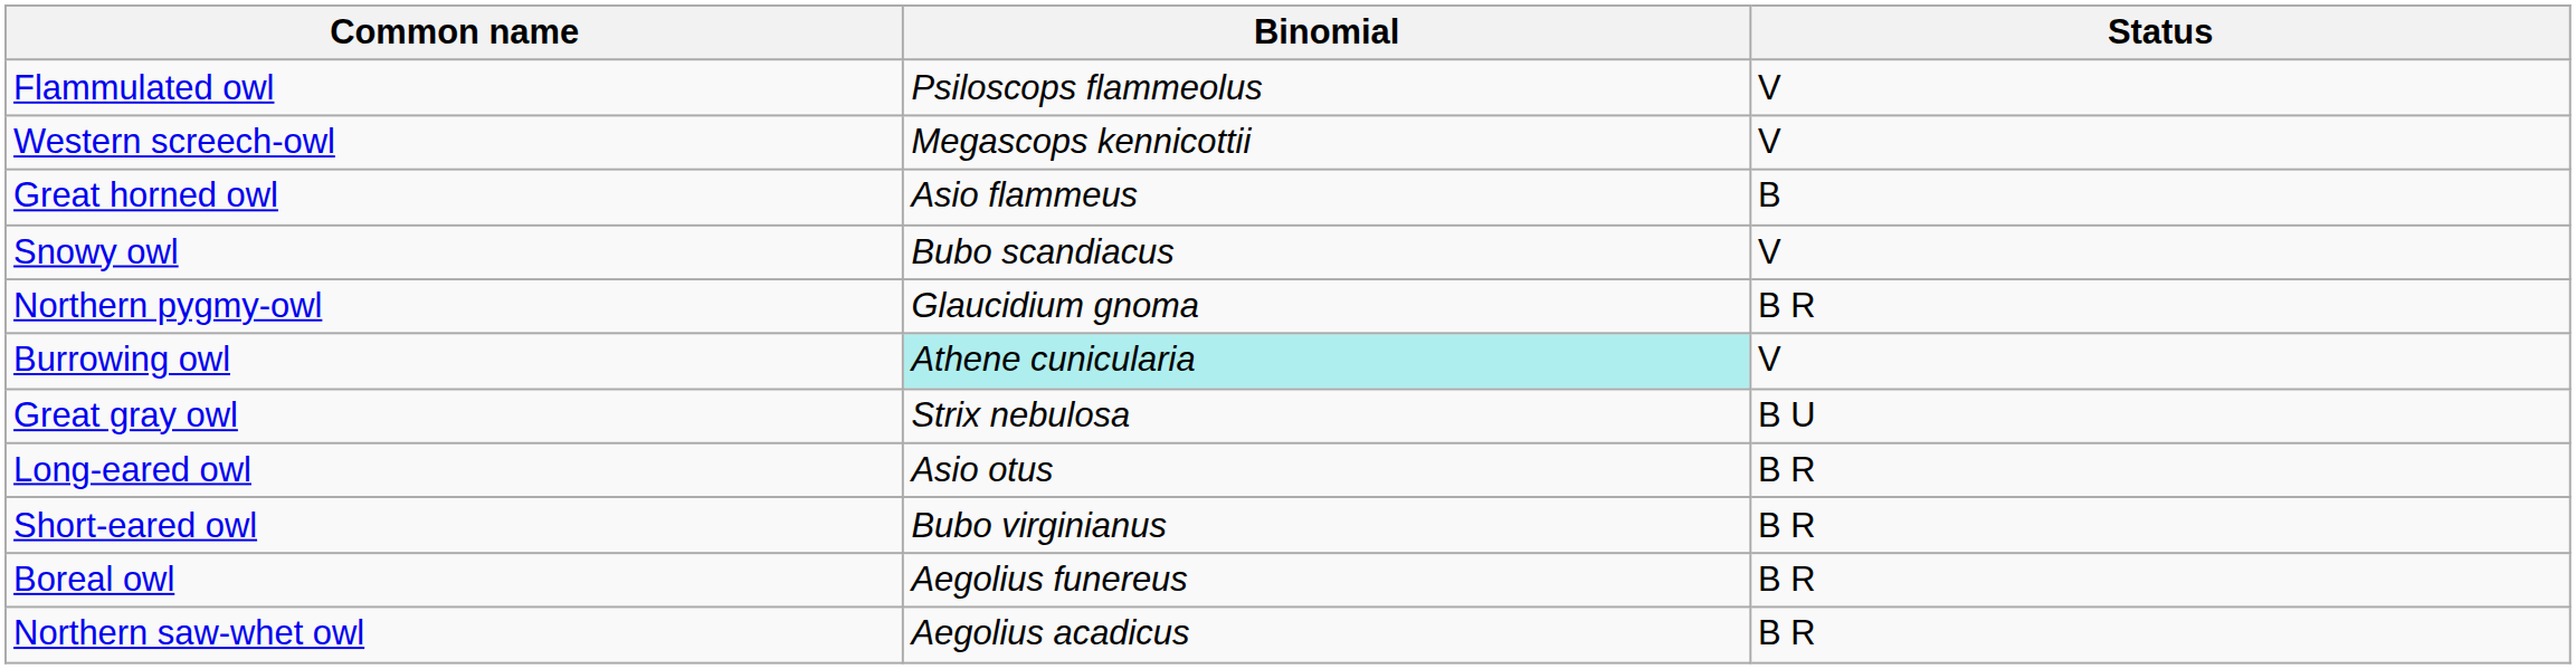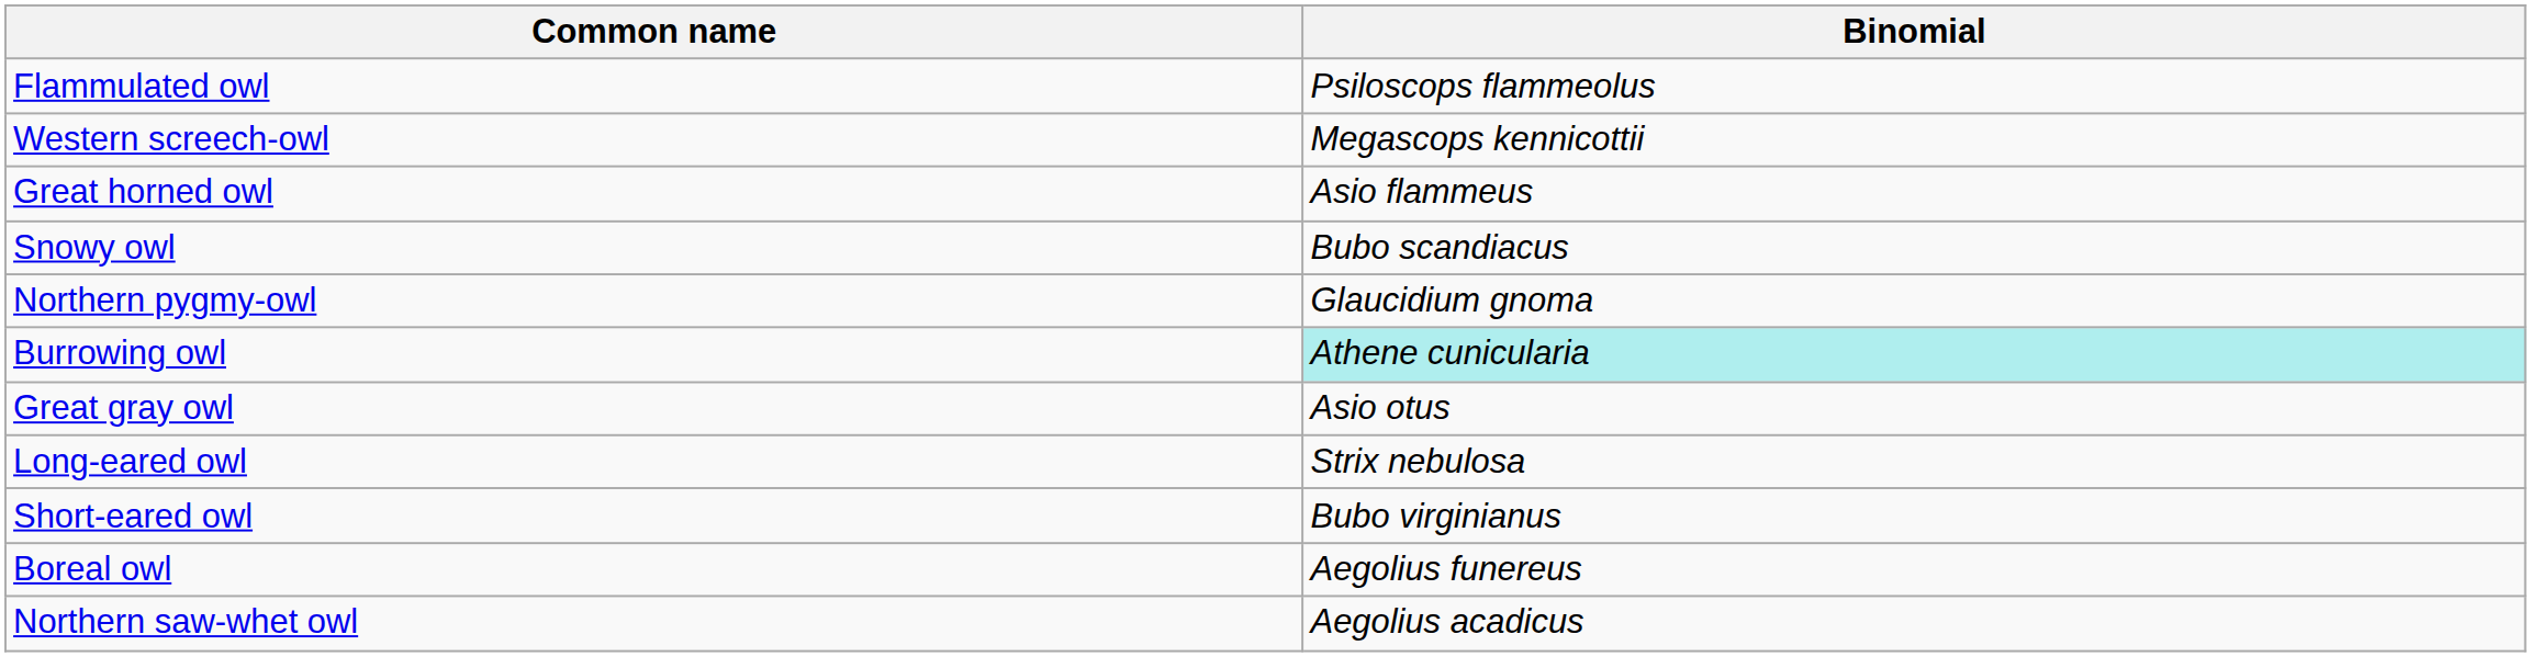- column: Status | V | V | B | V | B R | V | B U | B R | B R | B R | B R
Great gray owl | Binomial: Strix nebulosa -> Asio otus
Long-eared owl | Binomial: Asio otus -> Strix nebulosa
